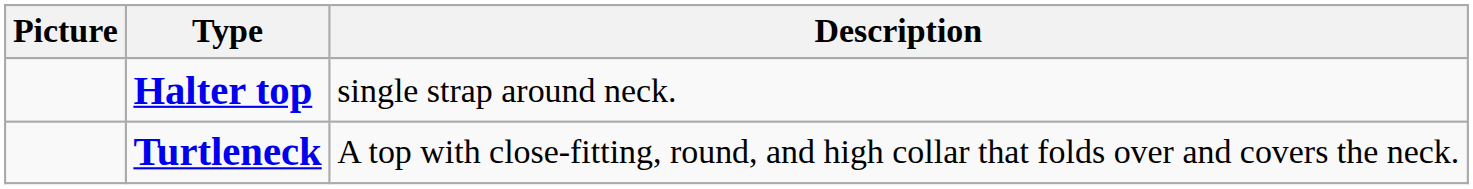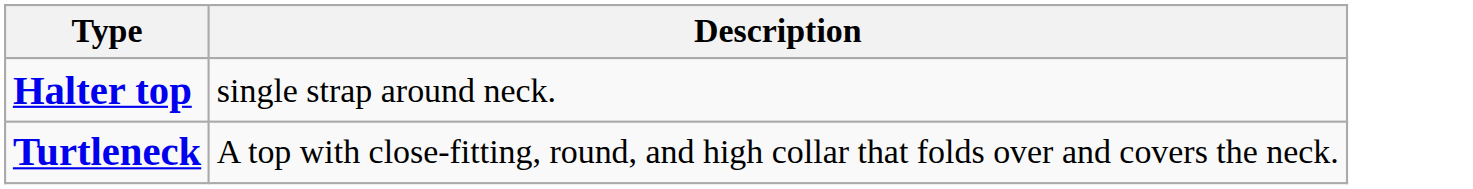- column: Picture
